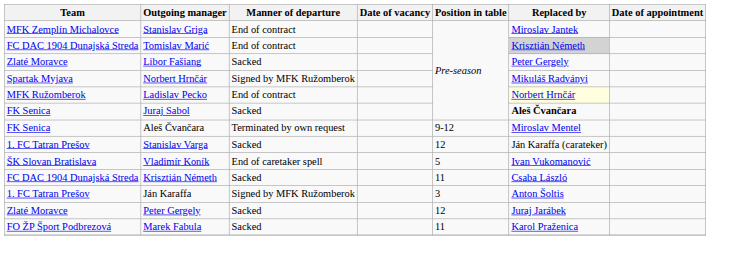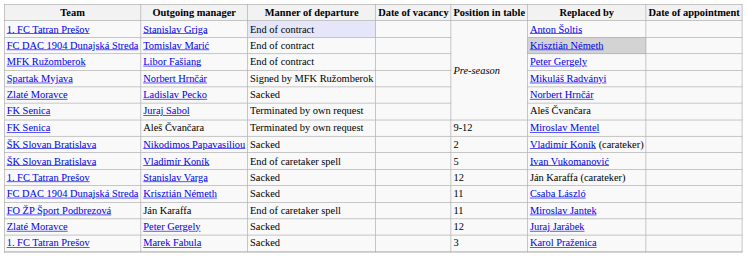Stanislav Griga | Team: MFK Zemplín Michalovce -> 1. FC Tatran Prešov
Stanislav Griga | Manner of departure: no background -> lavender background
Stanislav Griga | Replaced by: Miroslav Jantek -> Anton Šoltis
Libor Fašiang | Team: Zlaté Moravce -> MFK Ružomberok
Libor Fašiang | Manner of departure: Sacked -> End of contract
Ladislav Pecko | Team: MFK Ružomberok -> Zlaté Moravce
Ladislav Pecko | Manner of departure: End of contract -> Sacked
Ladislav Pecko | Replaced by: lightyellow background -> no background
Juraj Sabol | Manner of departure: Sacked -> Terminated by own request
Juraj Sabol | Replaced by: bold -> normal
+ row: ŠK Slovan Bratislava | Nikodimos Papavasiliou | Sacked | 2 | Vladimír Koník (carateker)
rows swapped: Vladimír Koník <-> Stanislav Varga
Ján Karaffa | Team: 1. FC Tatran Prešov -> FO ŽP Šport Podbrezová
Ján Karaffa | Manner of departure: Signed by MFK Ružomberok -> End of caretaker spell
Ján Karaffa | Position in table: 3 -> 11
Ján Karaffa | Replaced by: Anton Šoltis -> Miroslav Jantek
Marek Fabula | Team: FO ŽP Šport Podbrezová -> 1. FC Tatran Prešov
Marek Fabula | Position in table: 11 -> 3
